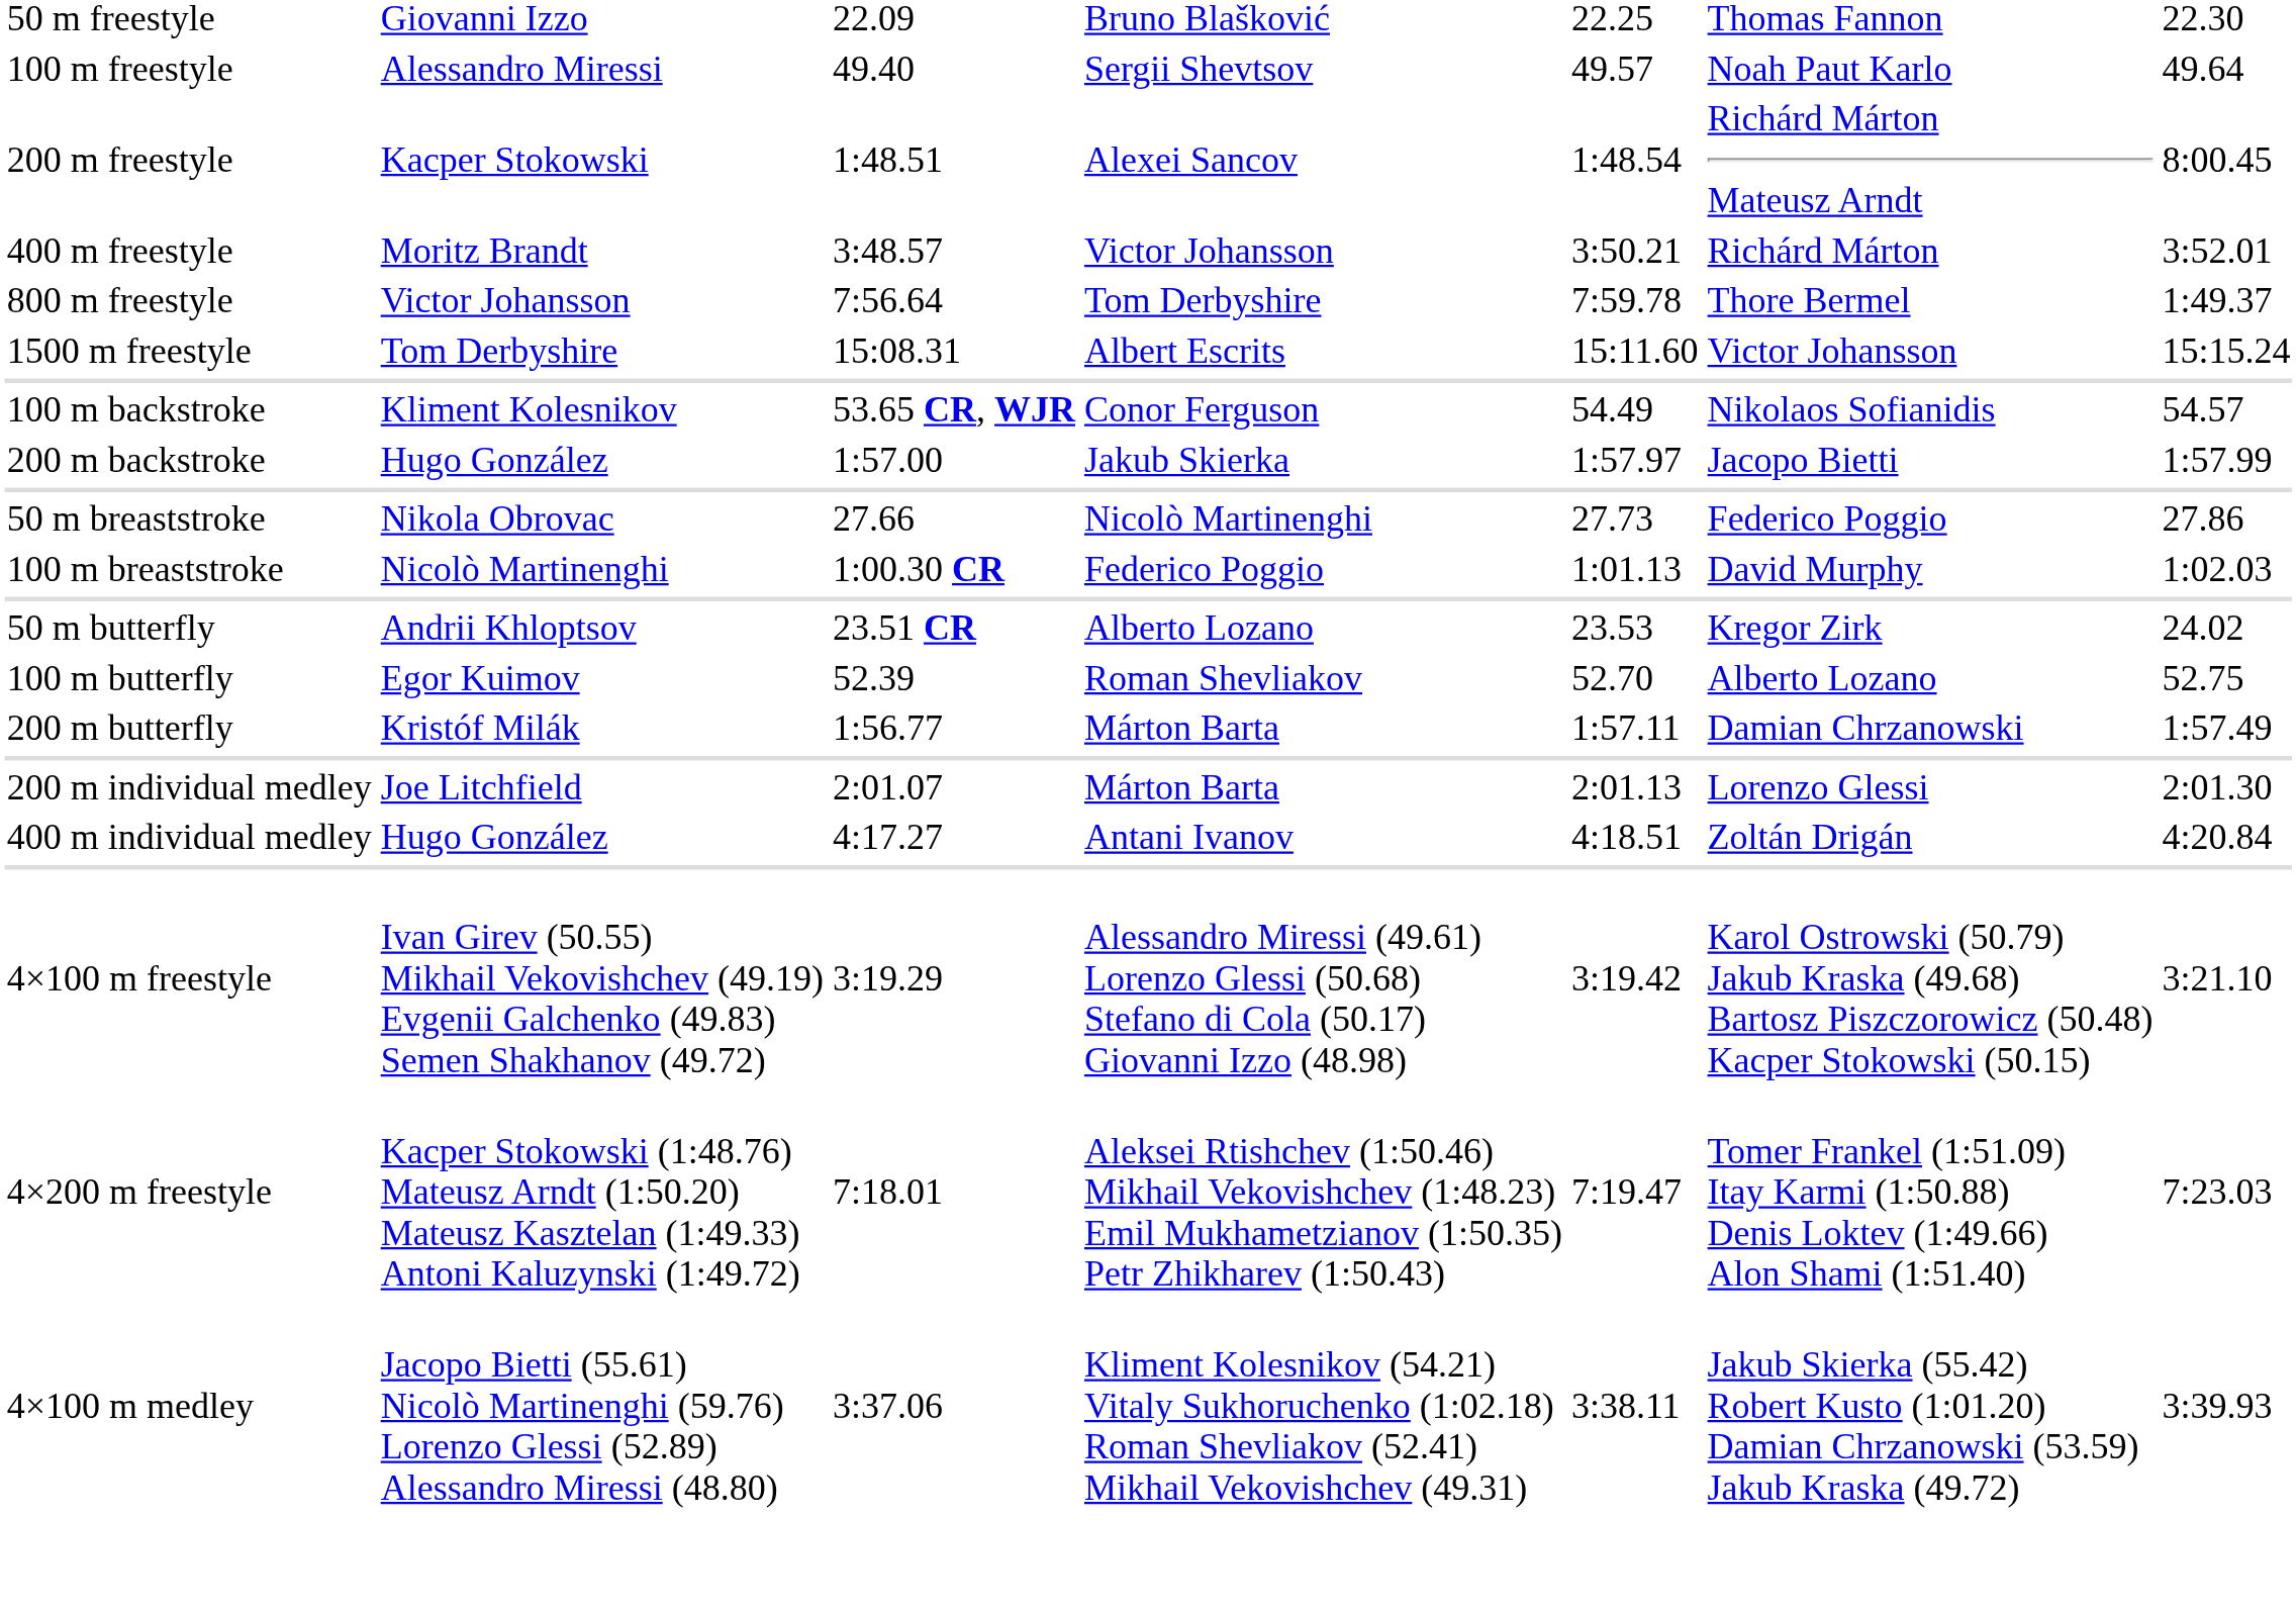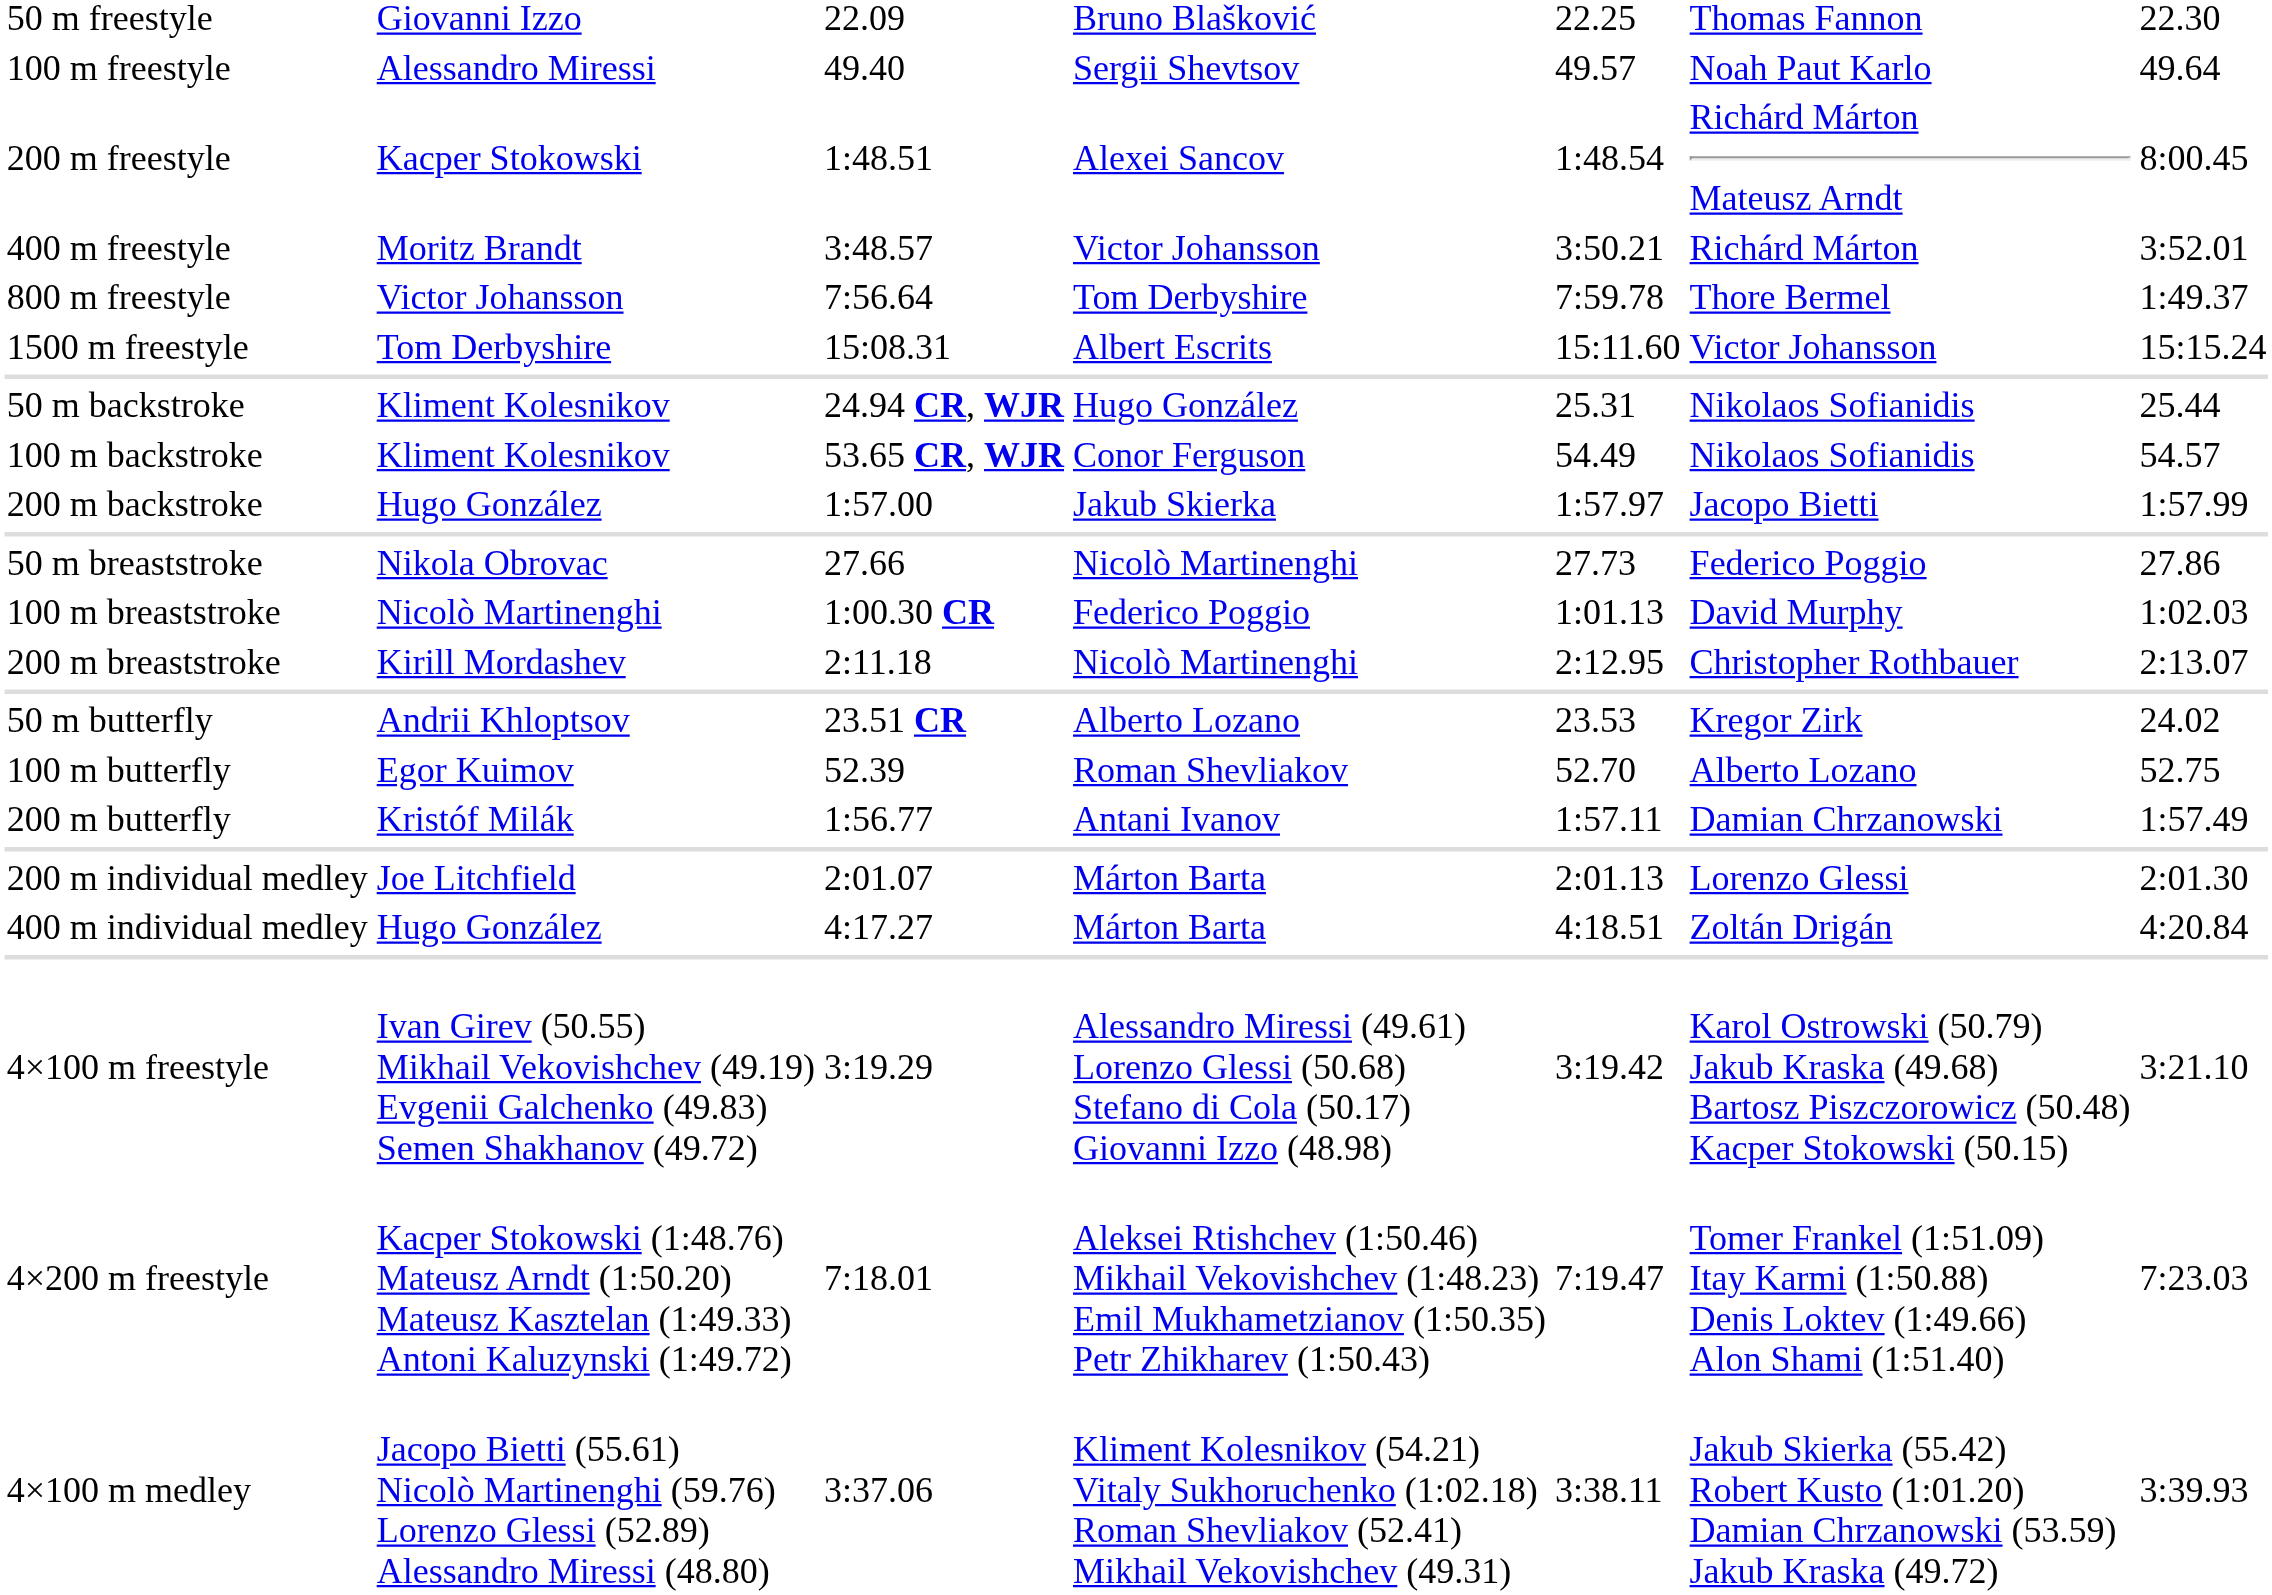+ row: 50 m backstroke | Kliment Kolesnikov | 24.94 CR, WJR | Hugo González | 25.31 | Nikolaos Sofianidis | 25.44
+ row: 200 m breaststroke | Kirill Mordashev | 2:11.18 | Nicolò Martinenghi | 2:12.95 | Christopher Rothbauer | 2:13.07
200 m butterfly | column 4: Márton Barta -> Antani Ivanov
400 m individual medley | column 4: Antani Ivanov -> Márton Barta
